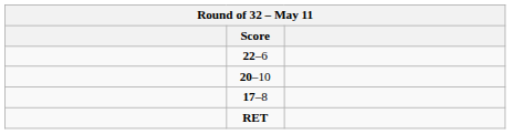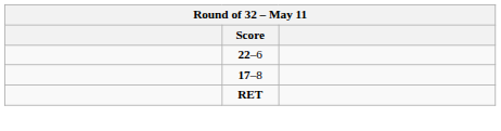- row: 20–10
